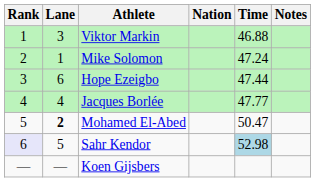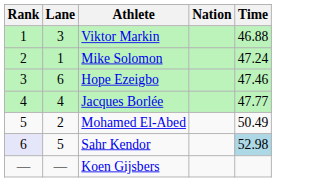- column: Notes
Hope Ezeigbo | Time: 47.44 -> 47.46
Mohamed El-Abed | Lane: bold -> normal
Mohamed El-Abed | Time: 50.47 -> 50.49
